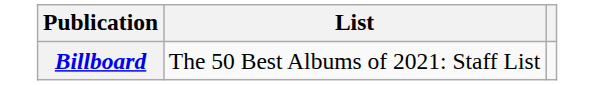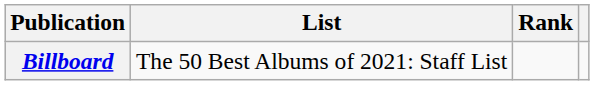+ column: Rank
